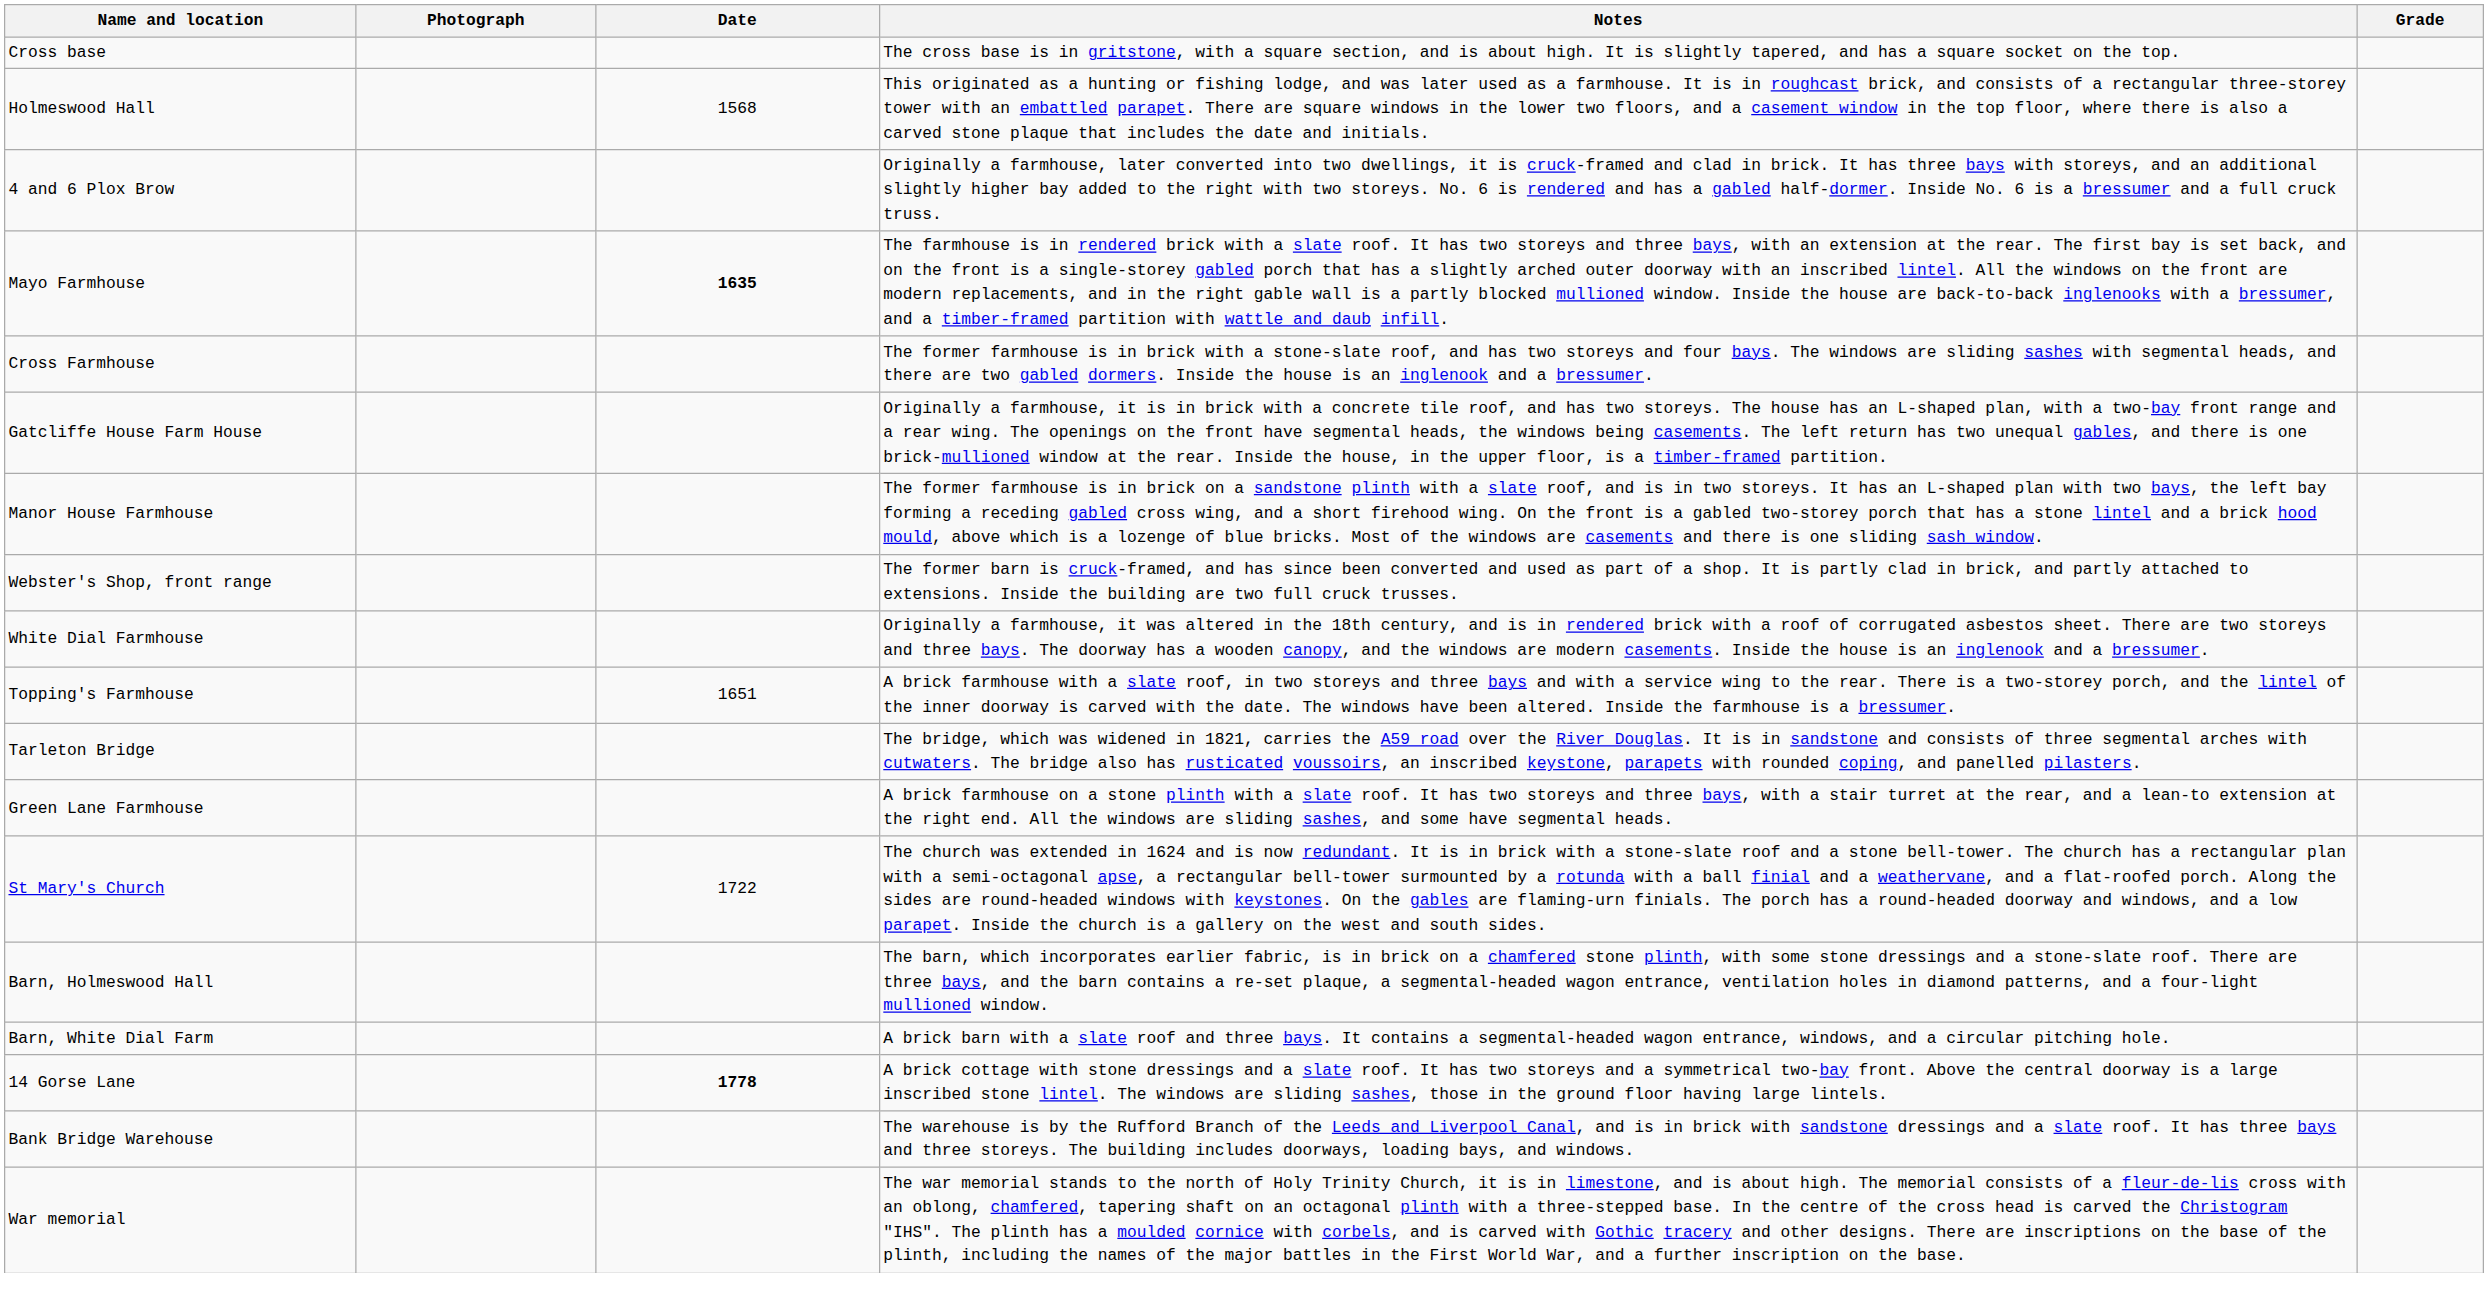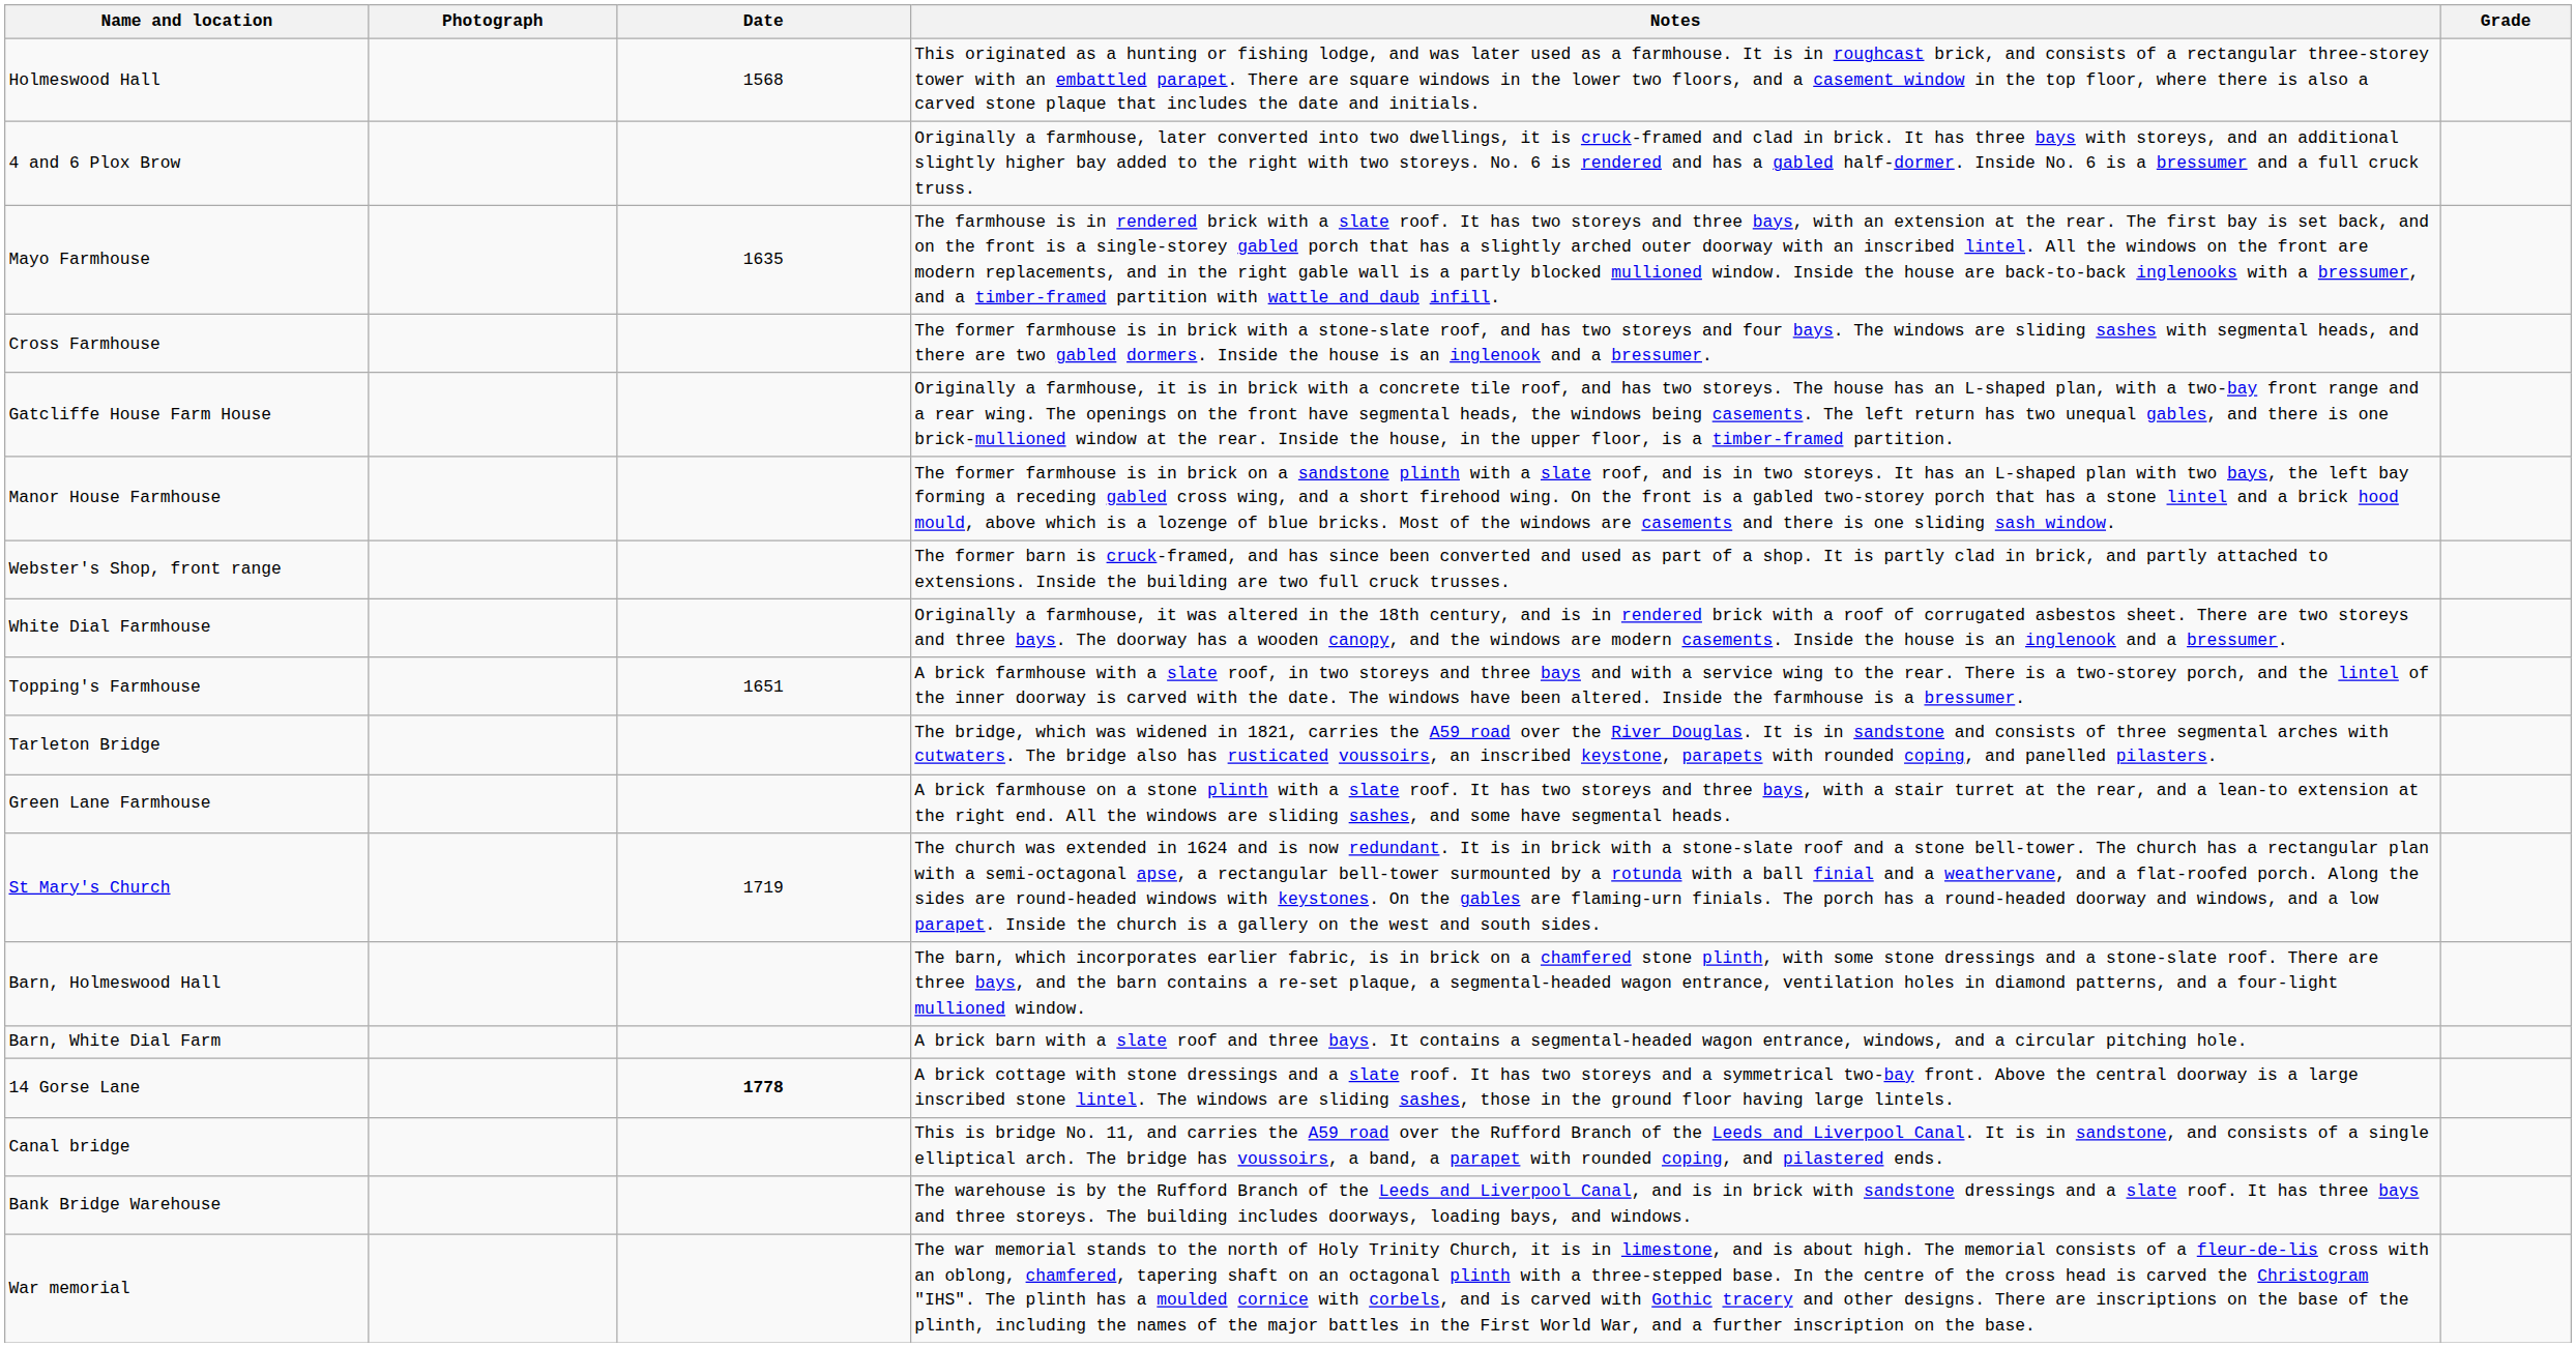- row: Cross base | The cross base is in gritstone, with a square section, and is about high. It is slightly tapered, and has a square socket on the top.
Mayo Farmhouse | Date: bold -> normal
St Mary's Church | Date: 1722 -> 1719
+ row: Canal bridge | This is bridge No. 11, and carries the A59 road over the Rufford Branch of the Leeds and Liverpool Canal. It is in sandstone, and consists of a single elliptical arch. The bridge has voussoirs, a band, a parapet with rounded coping, and pilastered ends.
